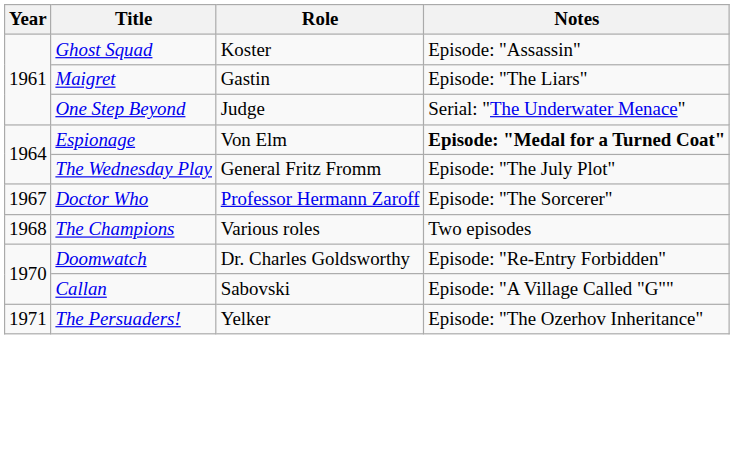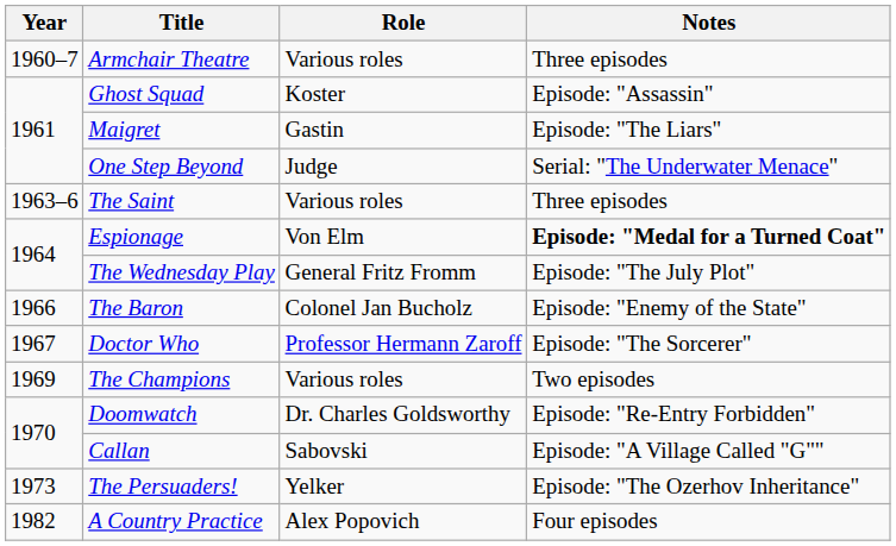+ row: 1960–7 | Armchair Theatre | Various roles | Three episodes
+ row: 1963–6 | The Saint | Various roles | Three episodes
+ row: 1966 | The Baron | Colonel Jan Bucholz | Episode: "Enemy of the State"
The Champions | Year: 1968 -> 1969
The Persuaders! | Year: 1971 -> 1973
+ row: 1982 | A Country Practice | Alex Popovich | Four episodes
